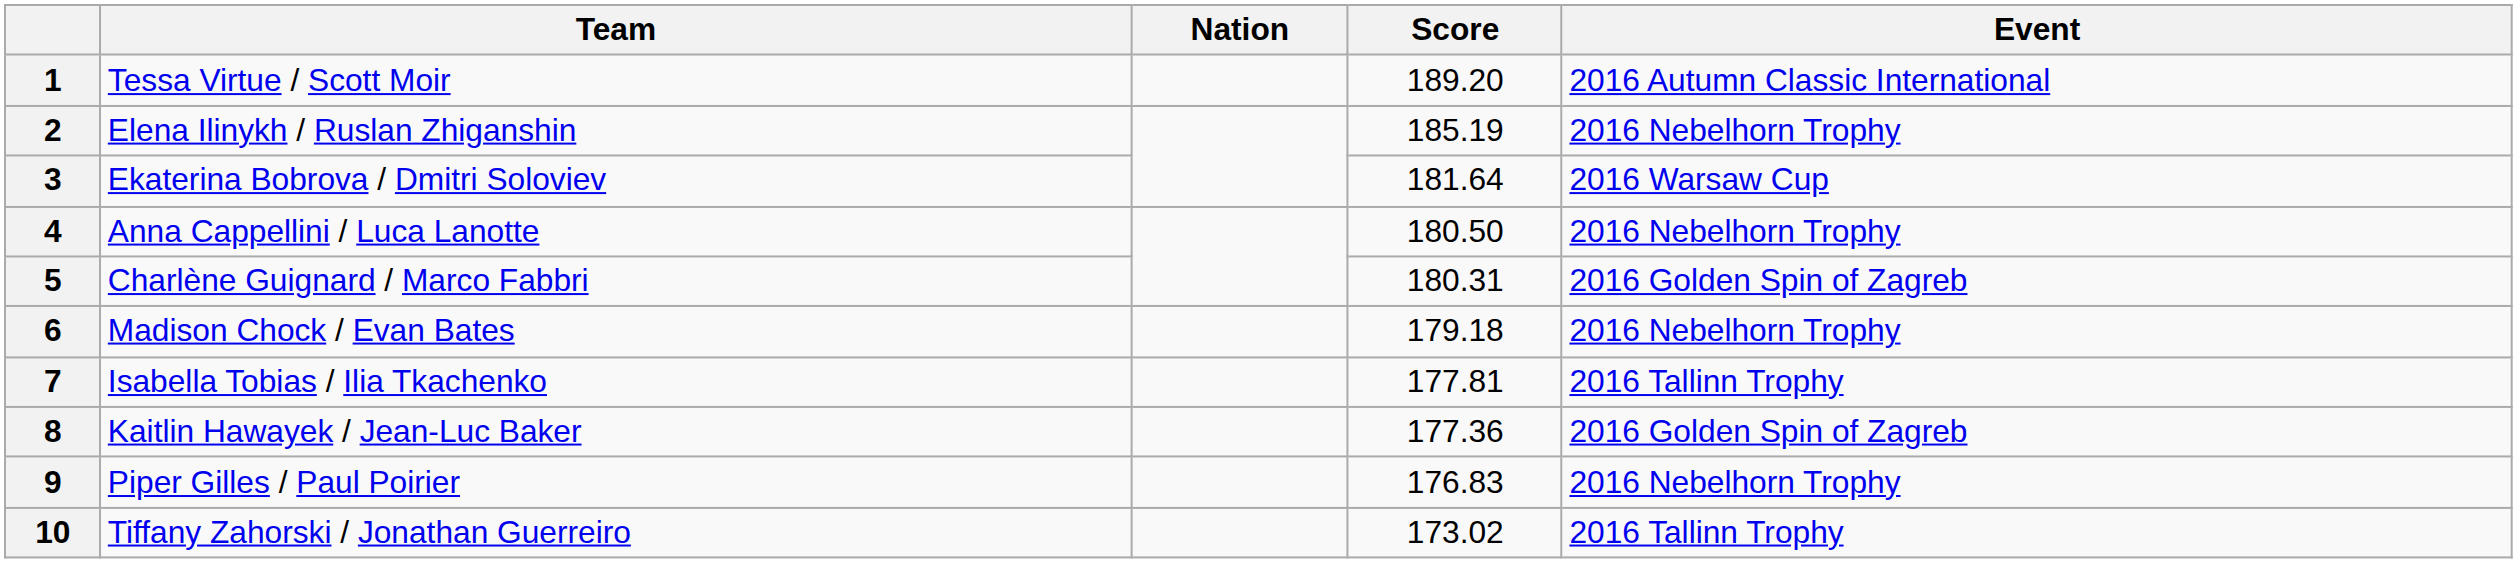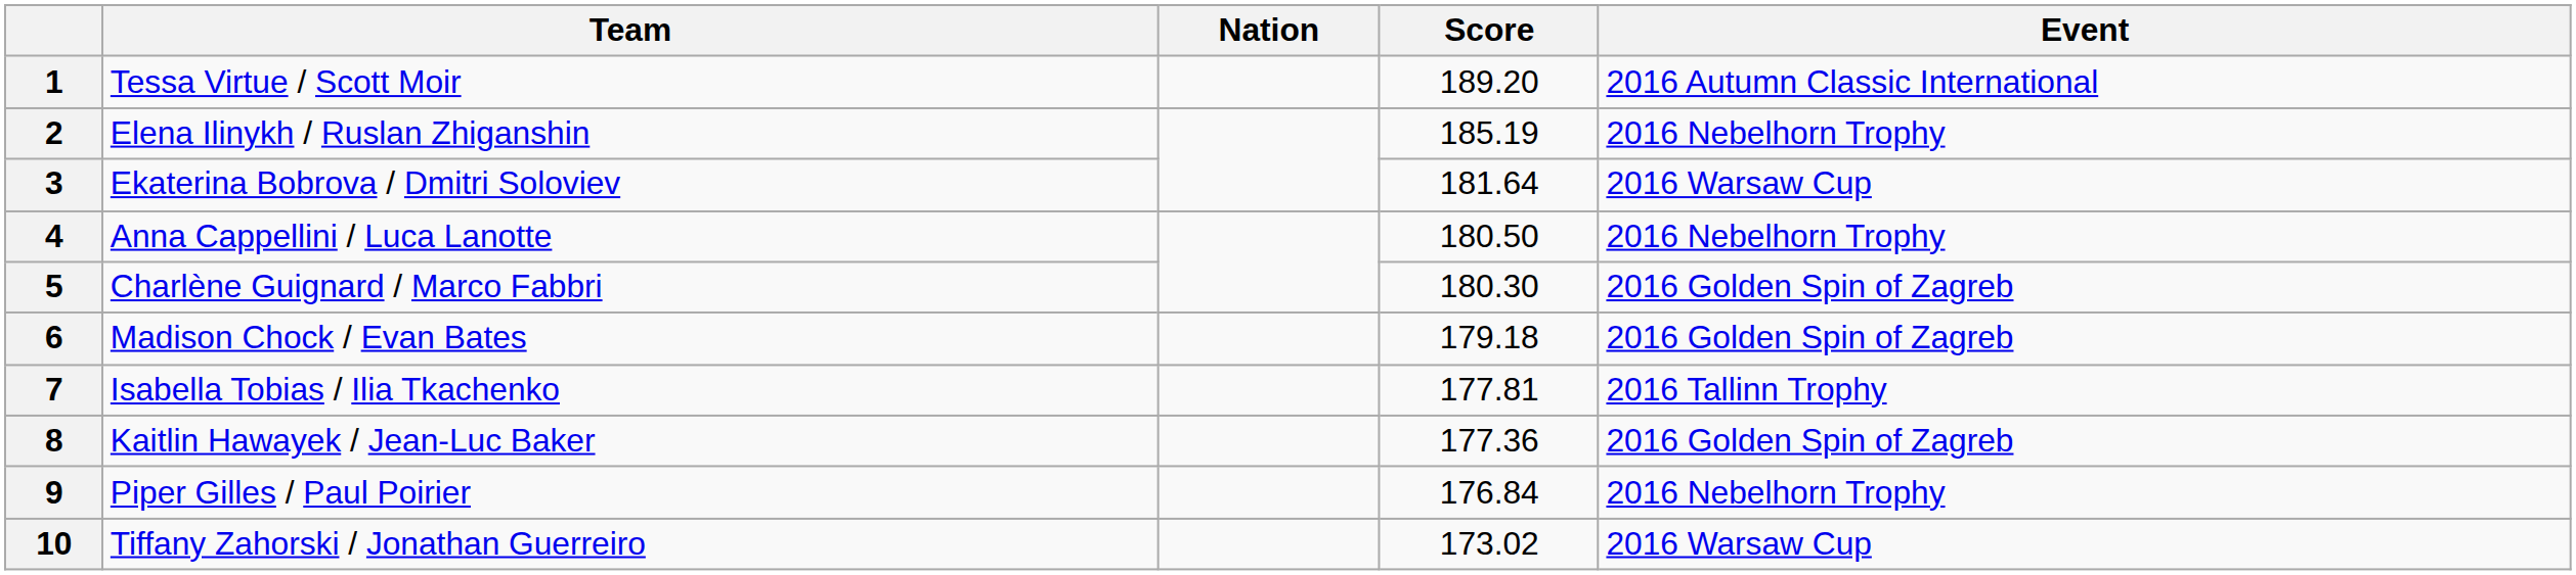5 | Score: 180.31 -> 180.30
6 | Event: 2016 Nebelhorn Trophy -> 2016 Golden Spin of Zagreb
9 | Score: 176.83 -> 176.84
10 | Event: 2016 Tallinn Trophy -> 2016 Warsaw Cup
